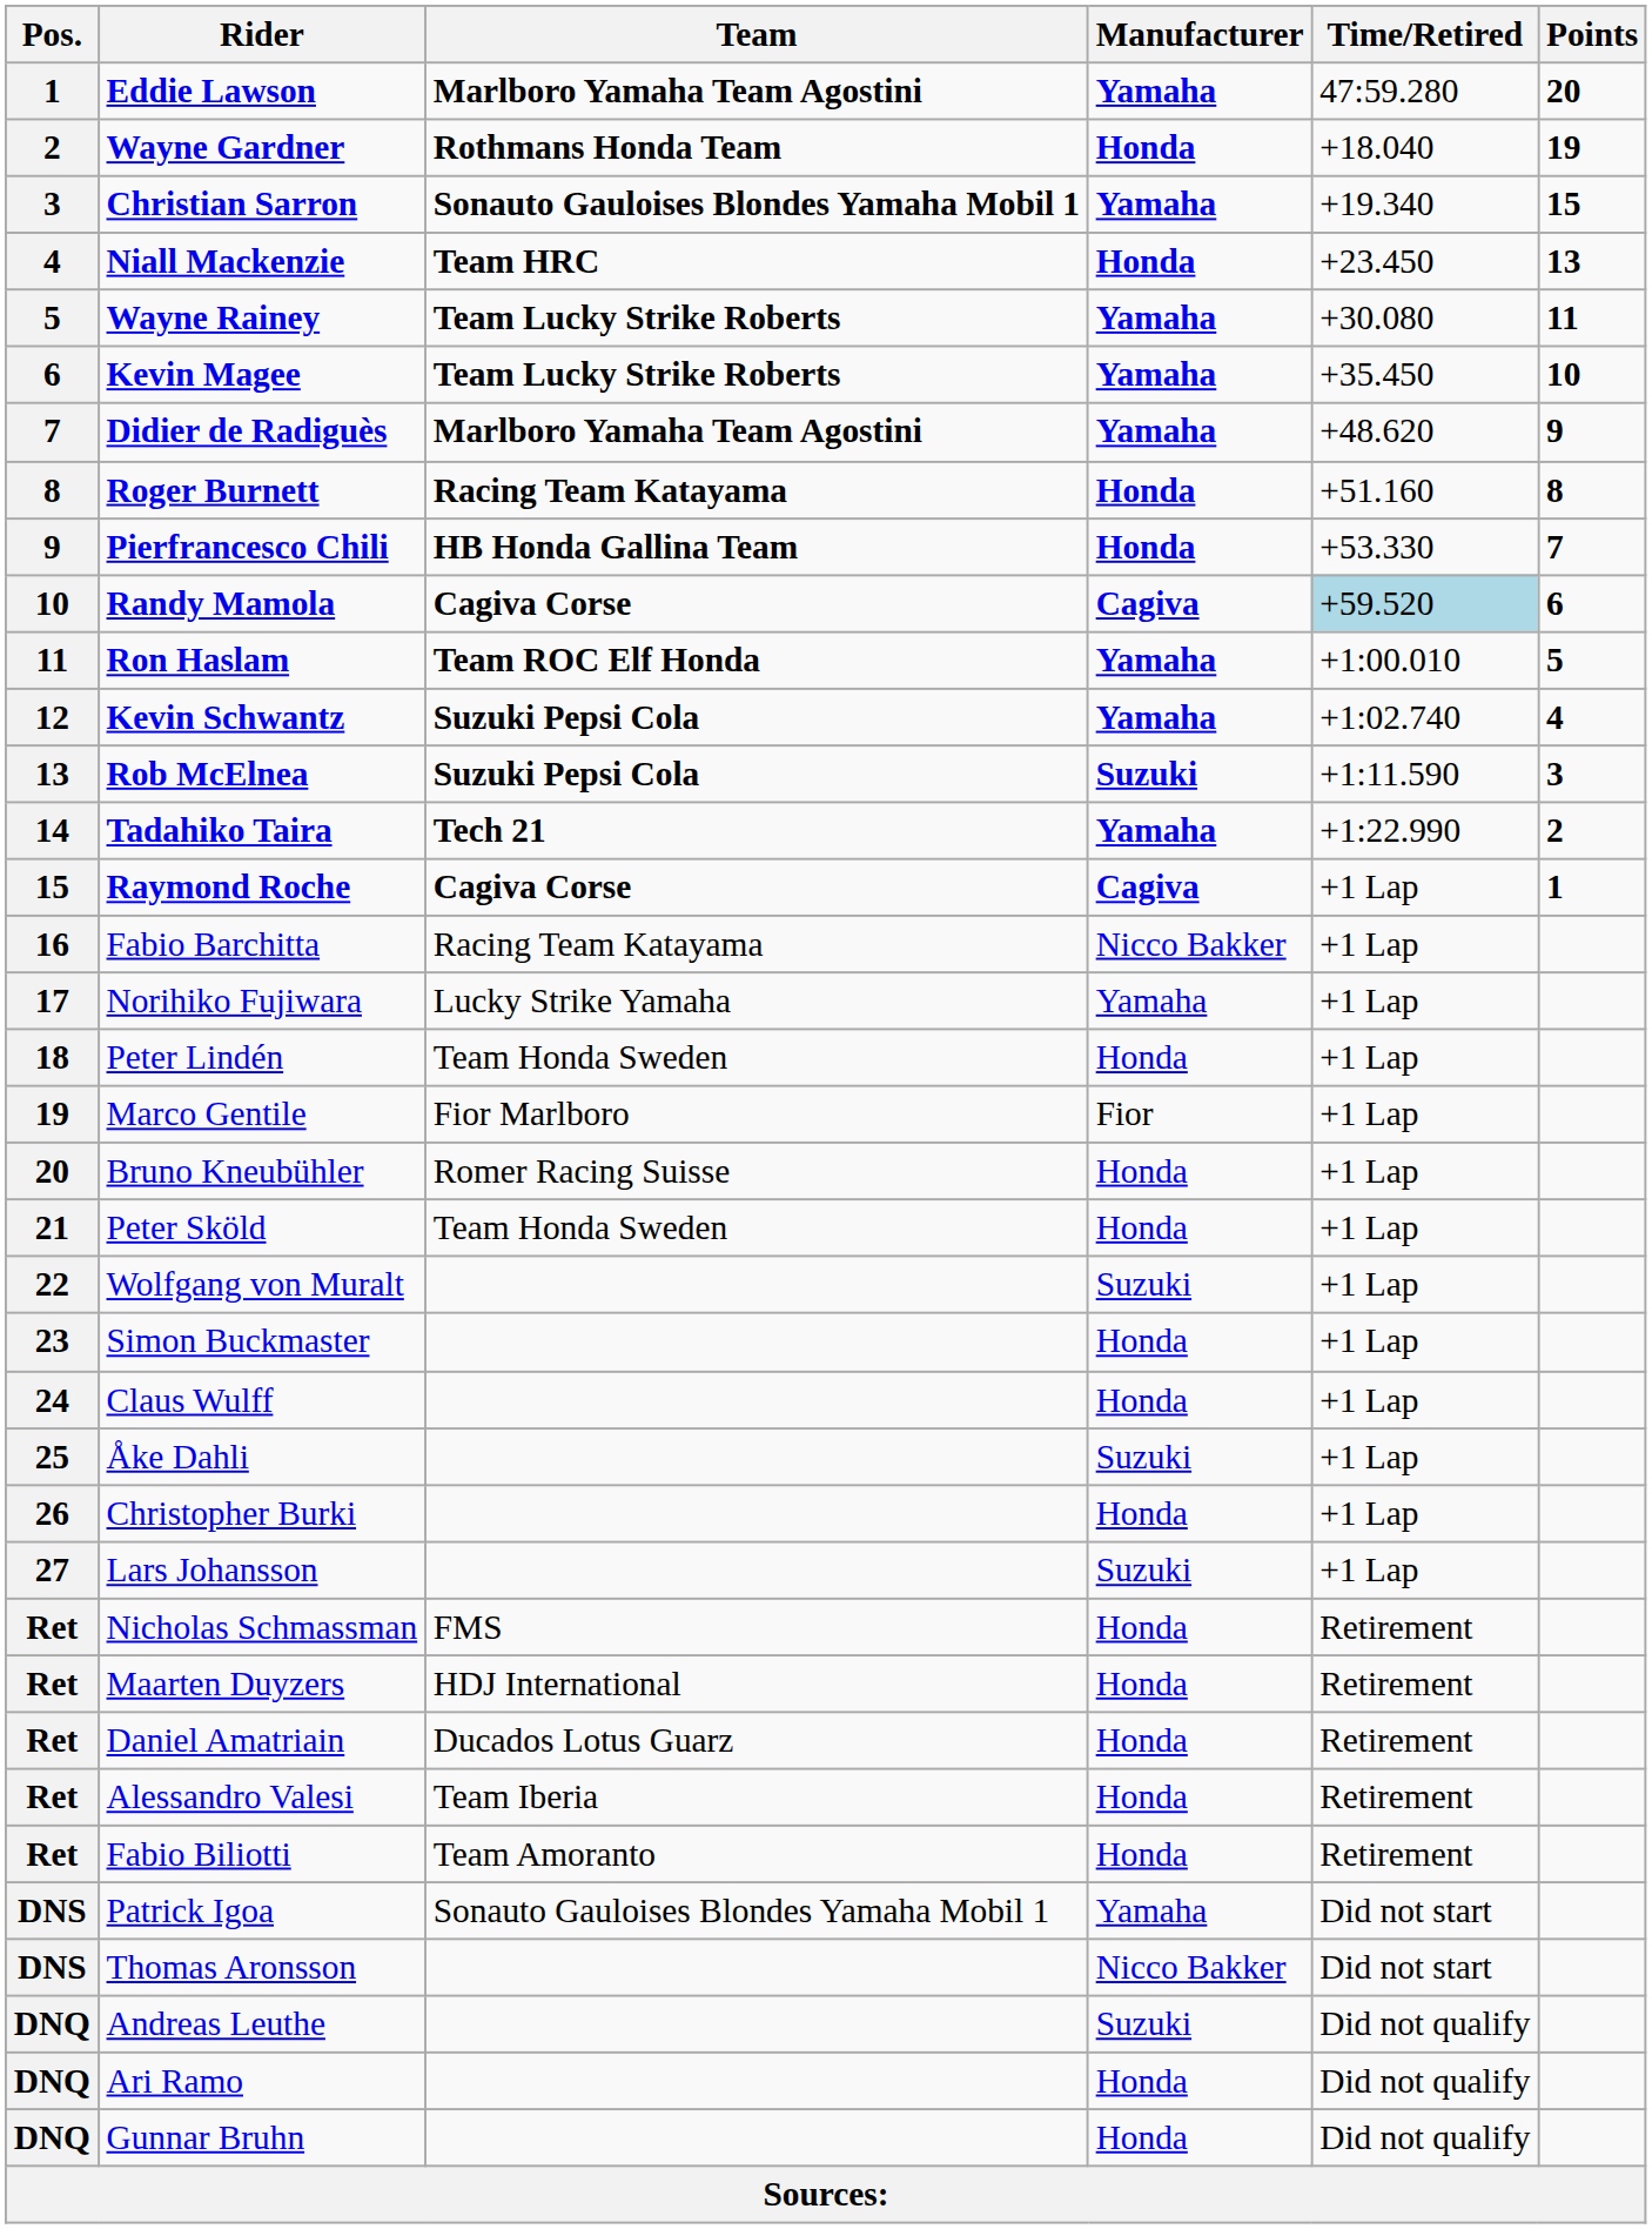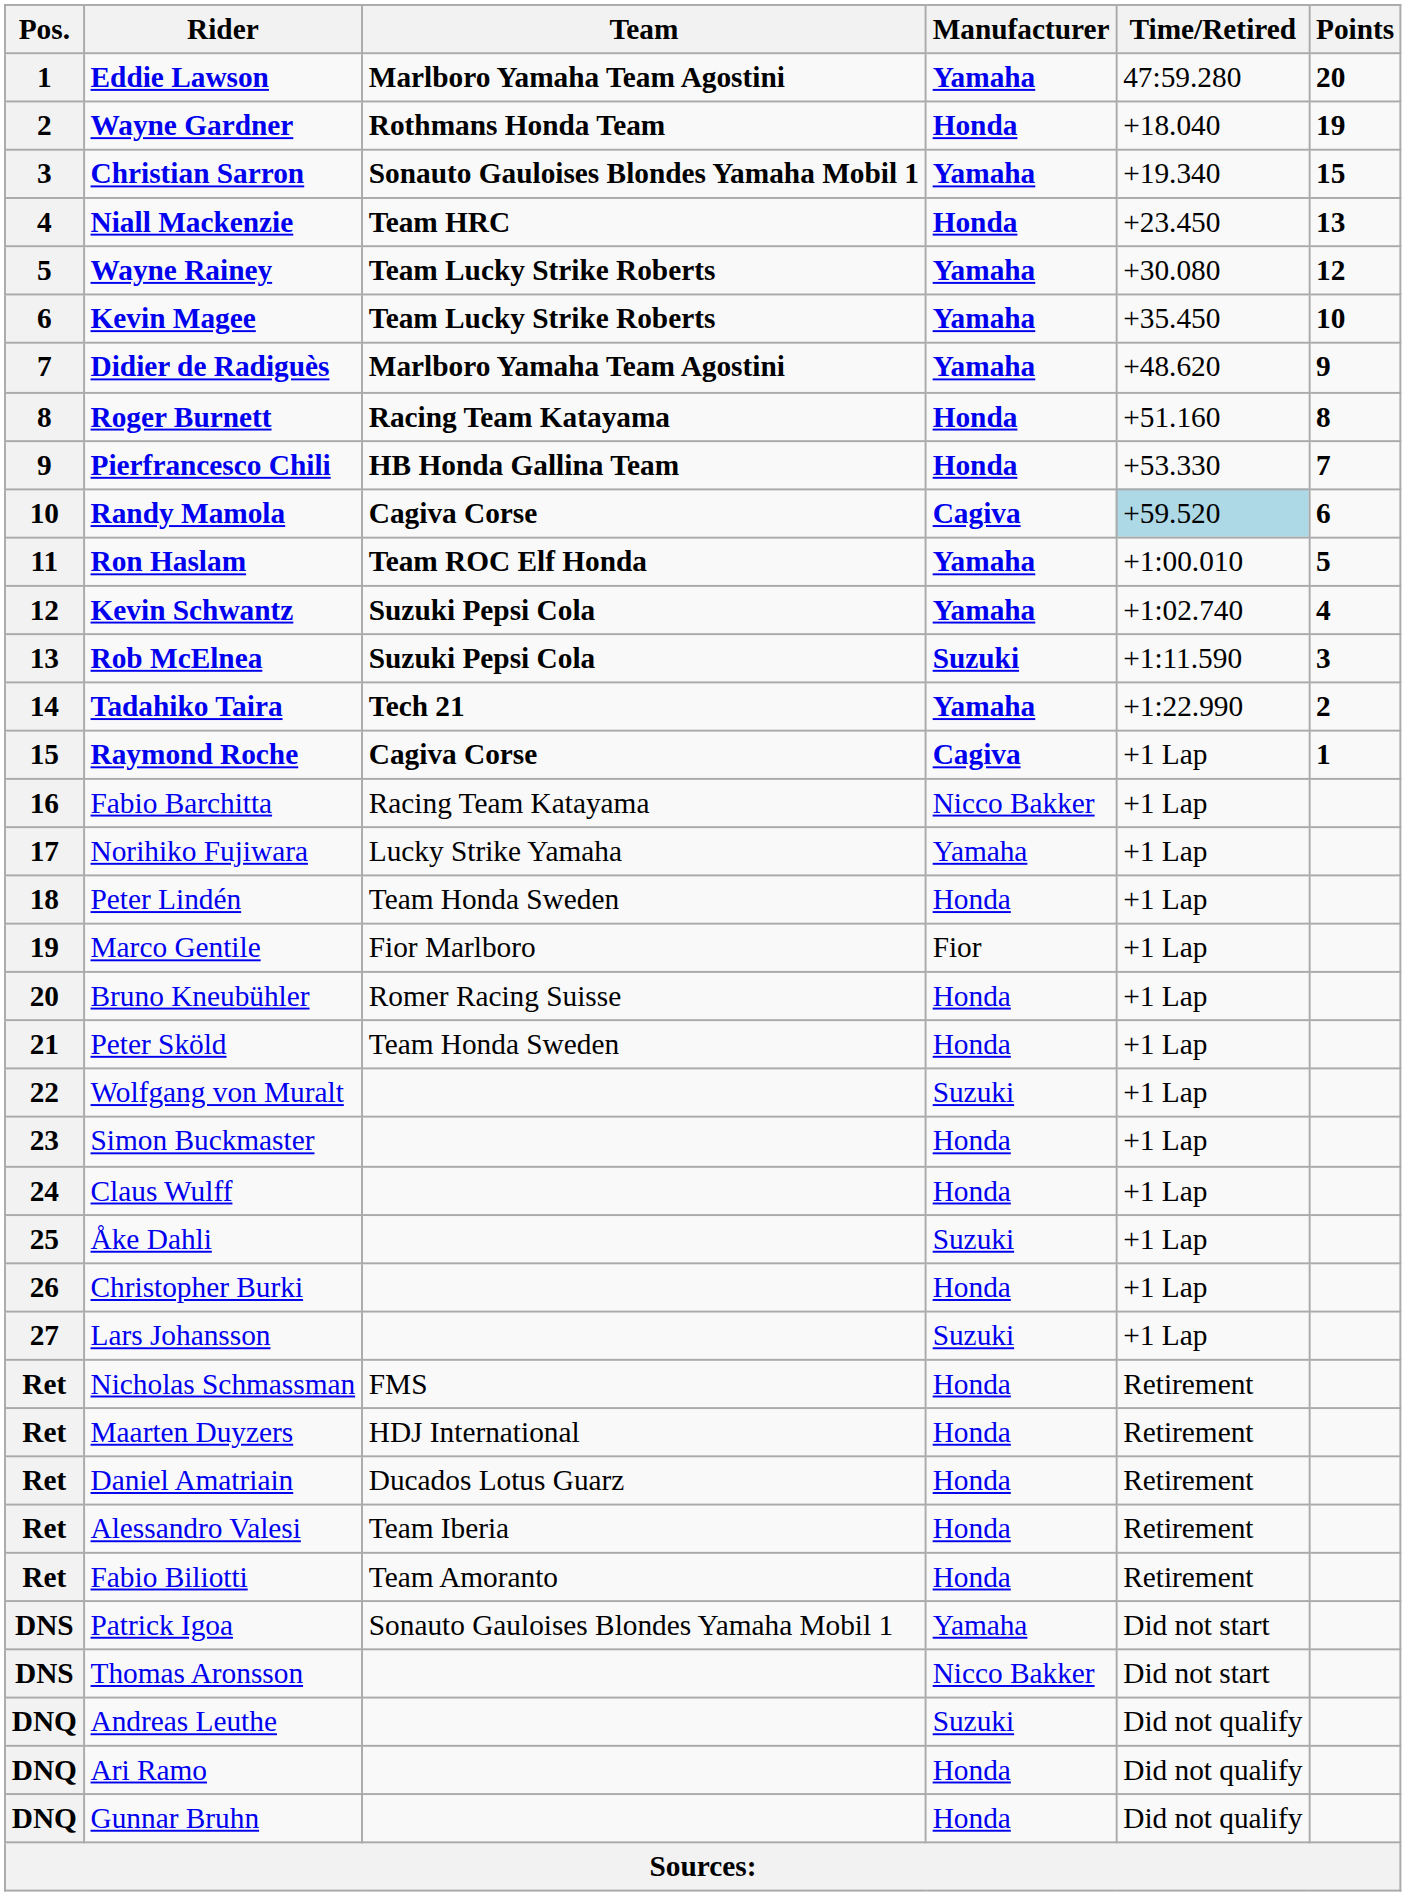Wayne Rainey | Points: 11 -> 12
